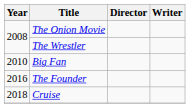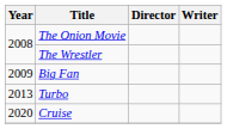Big Fan | Year: 2010 -> 2009
+ row: 2013 | Turbo
- row: 2016 | The Founder
Cruise | Year: 2018 -> 2020
